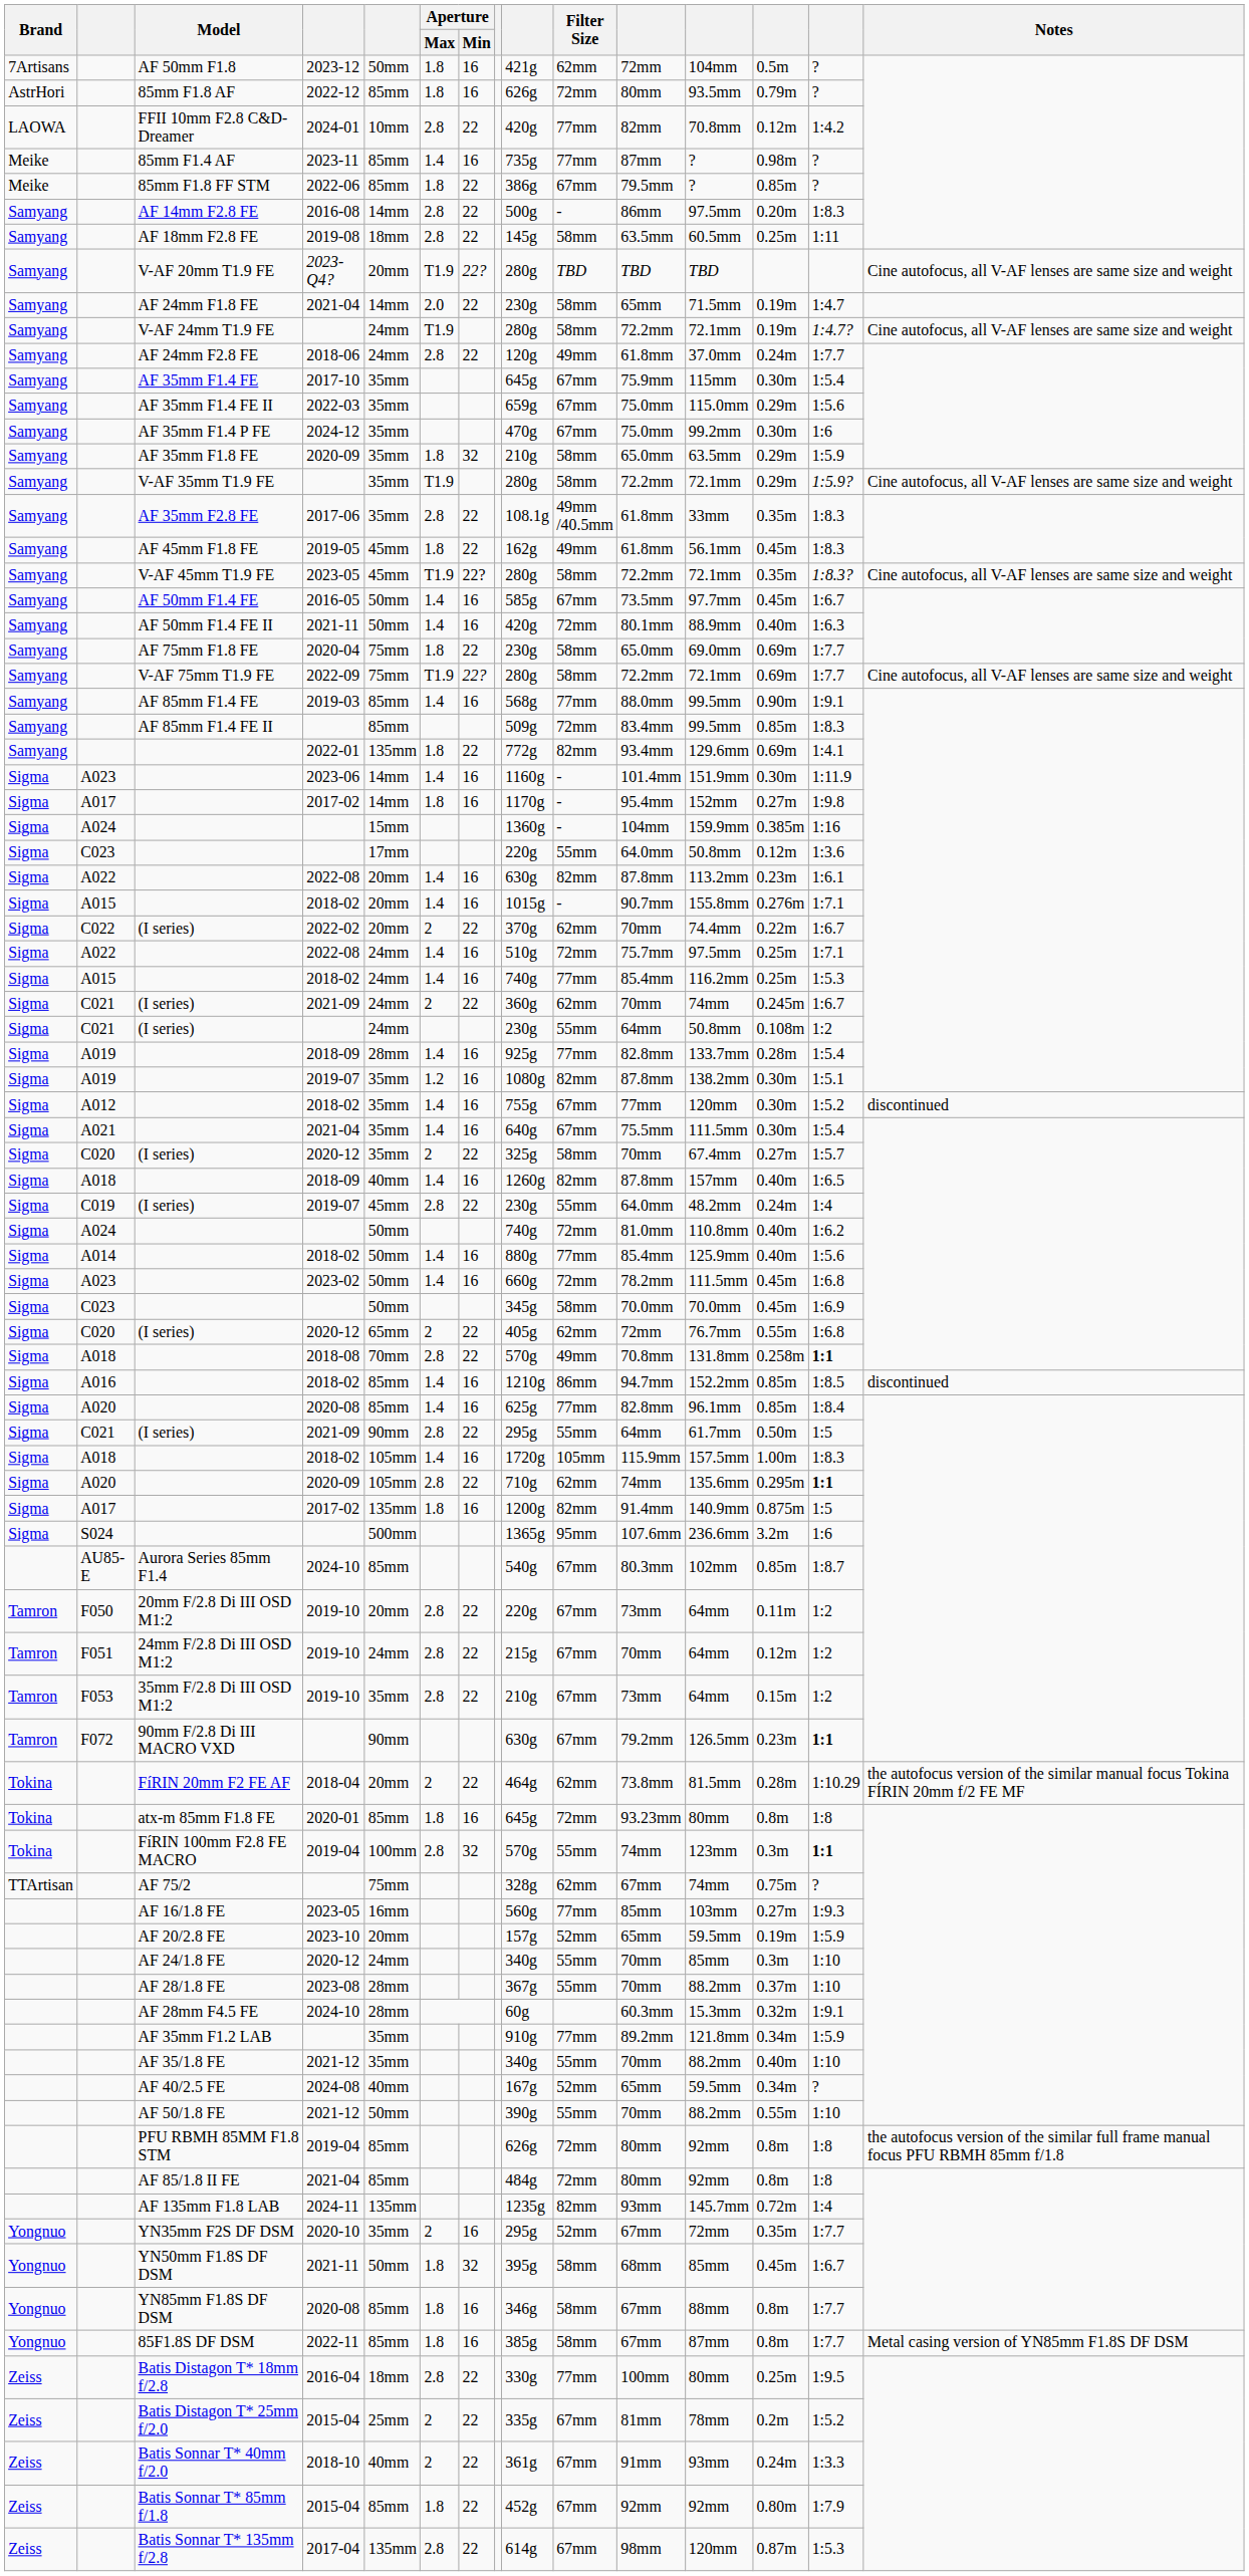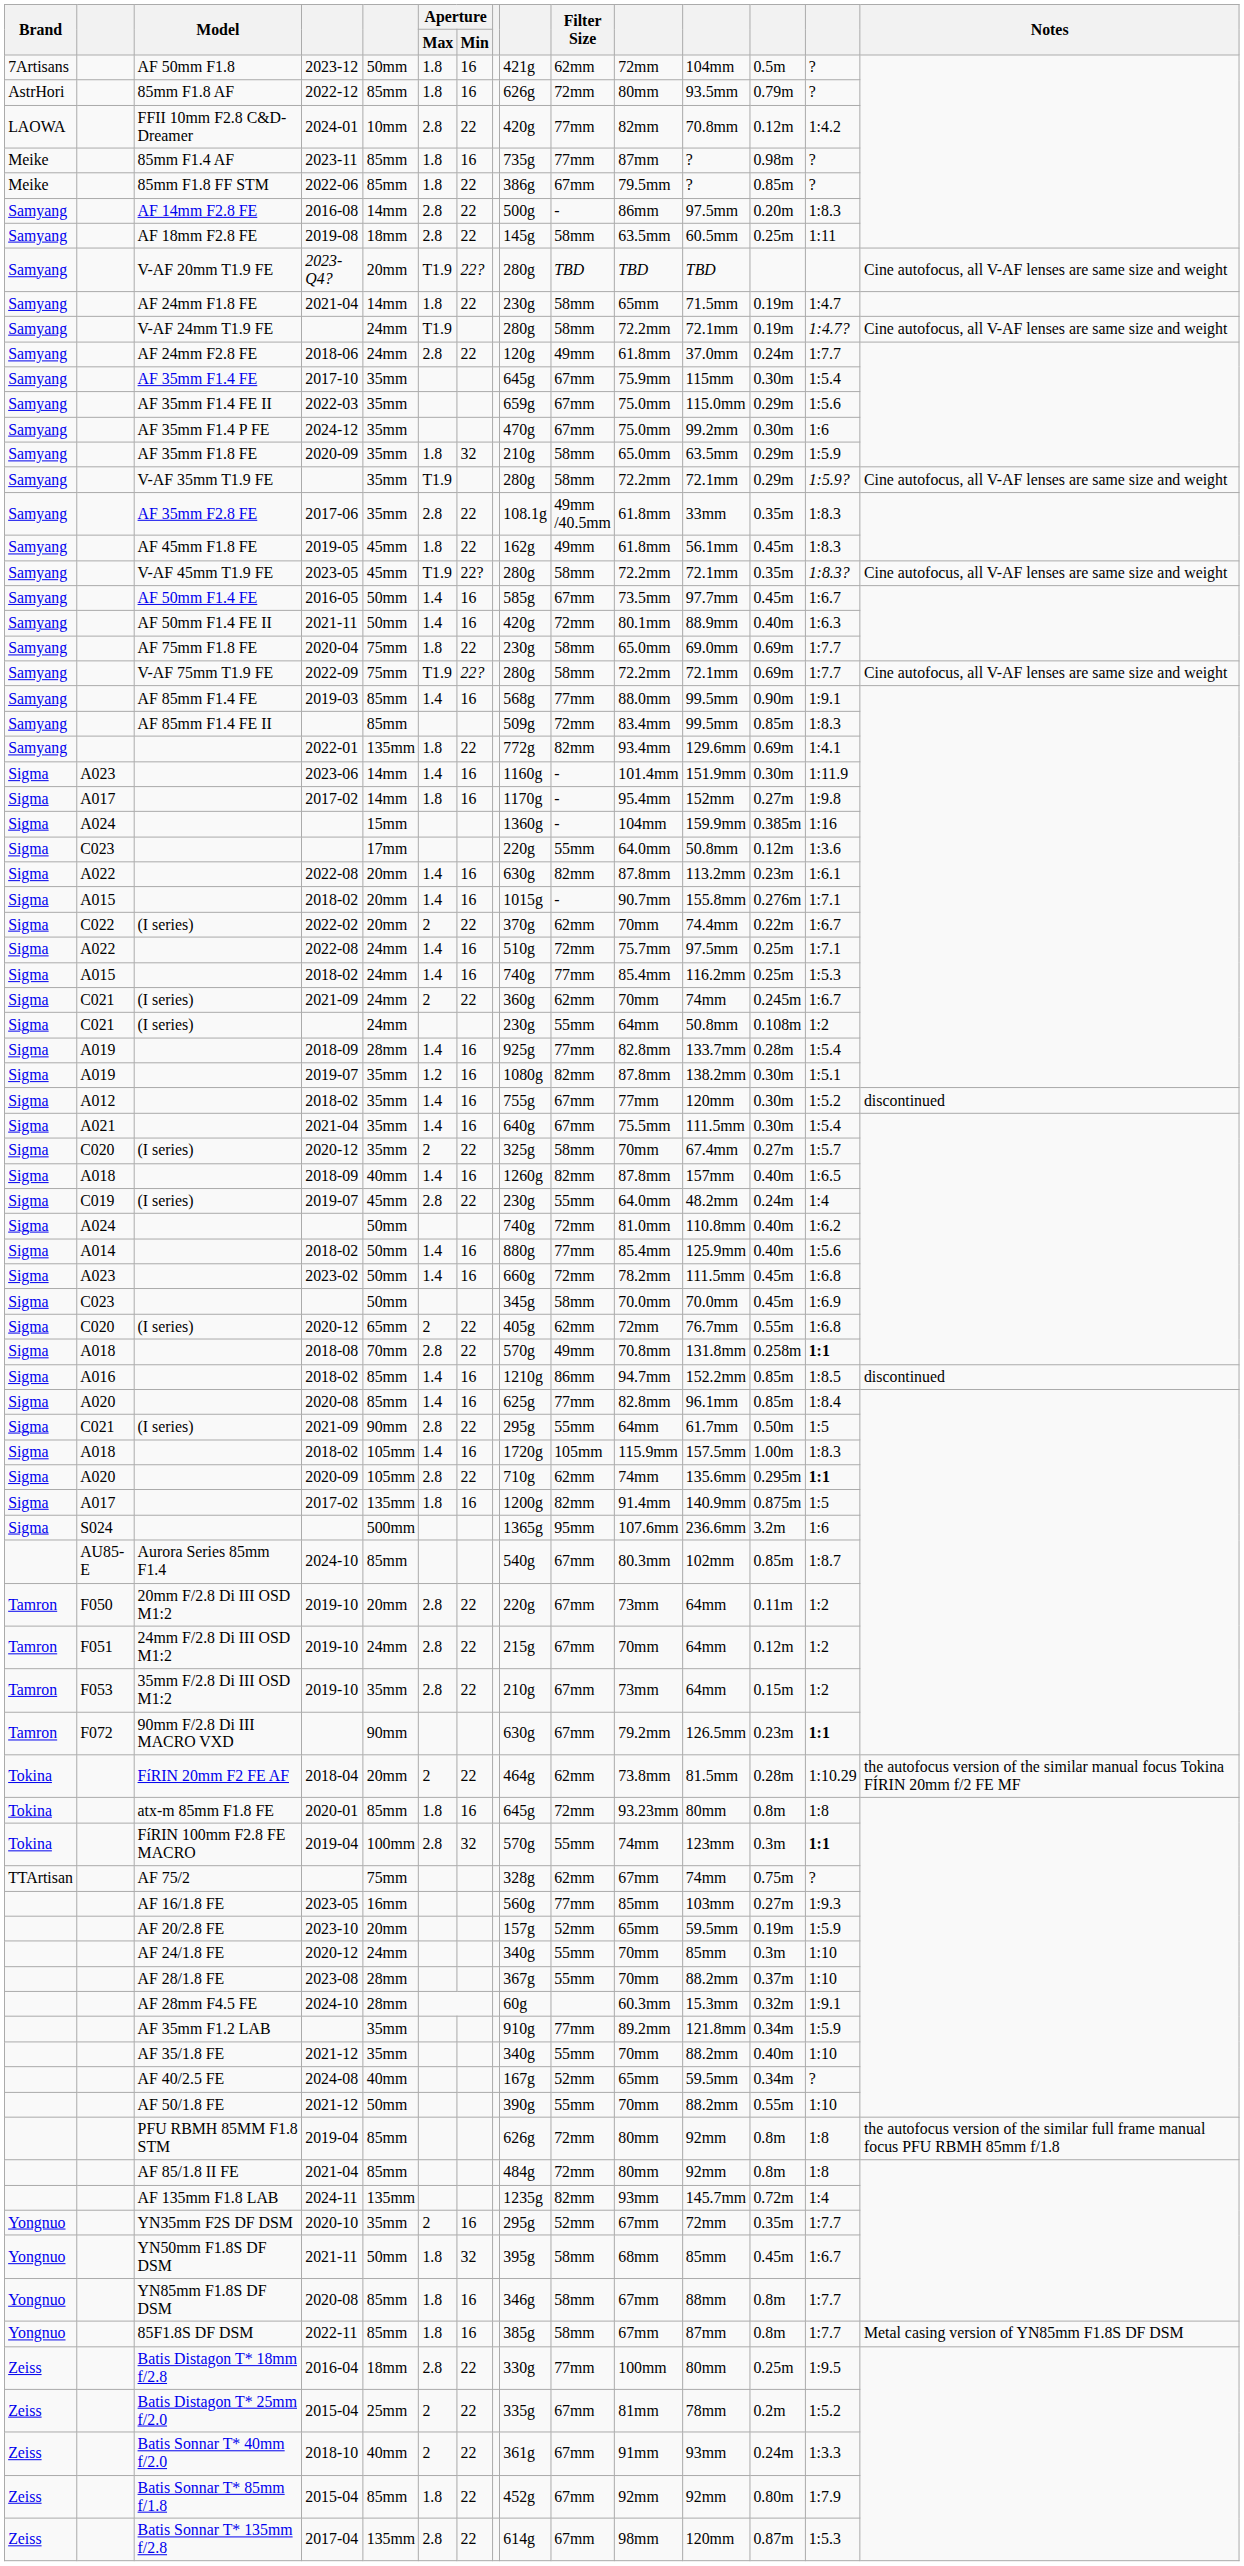85mm F1.4 AF | Aperture / Max: 1.4 -> 1.8
AF 24mm F1.8 FE | Aperture / Max: 2.0 -> 1.8
